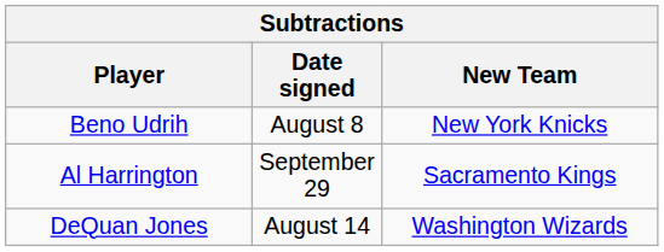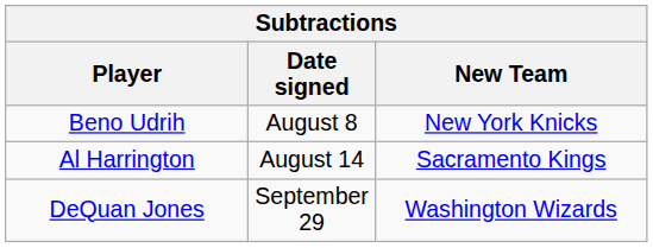Al Harrington | Date signed: September 29 -> August 14
DeQuan Jones | Date signed: August 14 -> September 29
